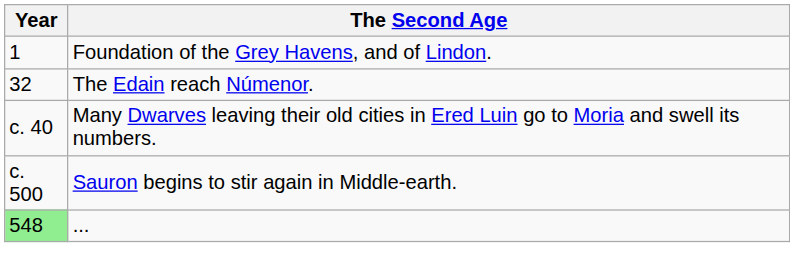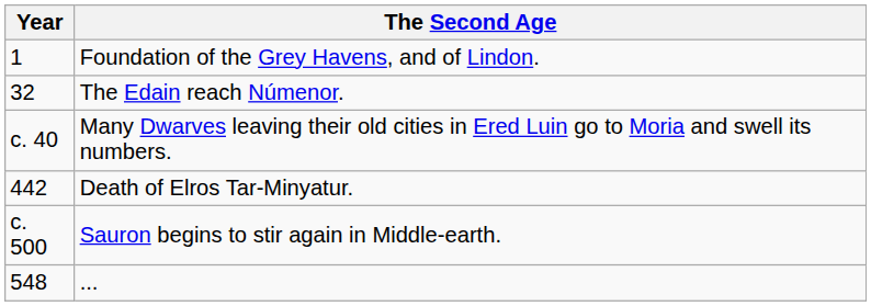+ row: 442 | Death of Elros Tar-Minyatur.
... | Year: lightgreen background -> no background
